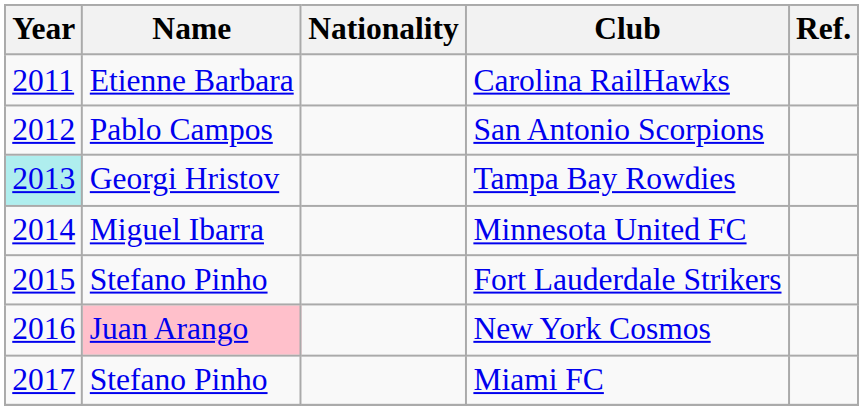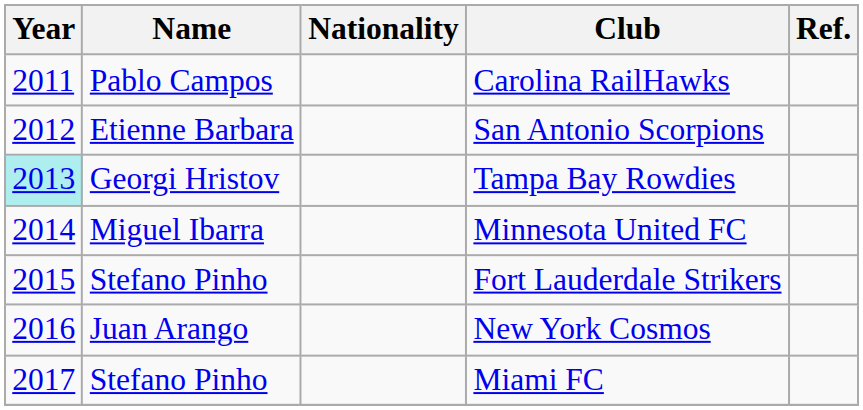Carolina RailHawks | Name: Etienne Barbara -> Pablo Campos
San Antonio Scorpions | Name: Pablo Campos -> Etienne Barbara
New York Cosmos | Name: pink background -> no background
